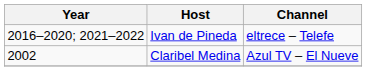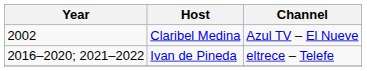rows swapped: Claribel Medina <-> Ivan de Pineda
